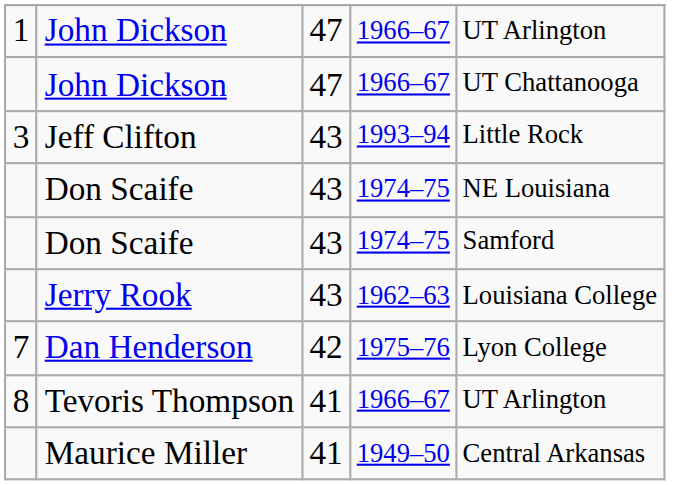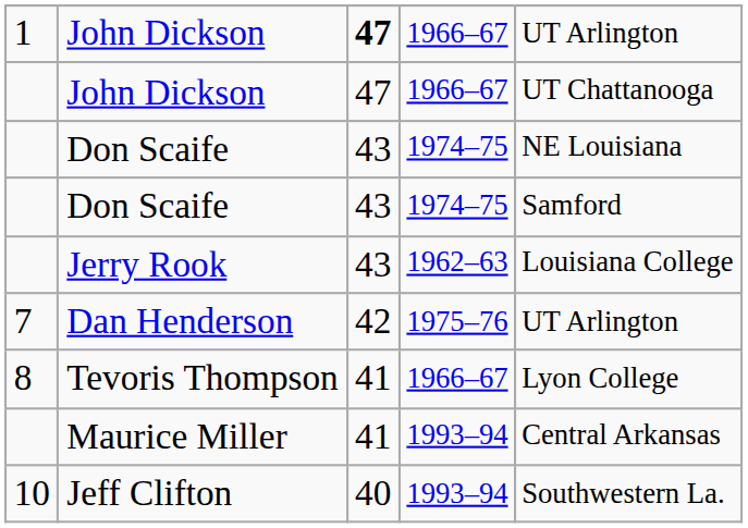1 / John Dickson | column 3: normal -> bold
- row: 3 | Jeff Clifton | 43 | 1993–94 | Little Rock
Dan Henderson | column 5: Lyon College -> UT Arlington
Tevoris Thompson | column 5: UT Arlington -> Lyon College
Maurice Miller | column 4: 1949–50 -> 1993–94
+ row: 10 | Jeff Clifton | 40 | 1993–94 | Southwestern La.
